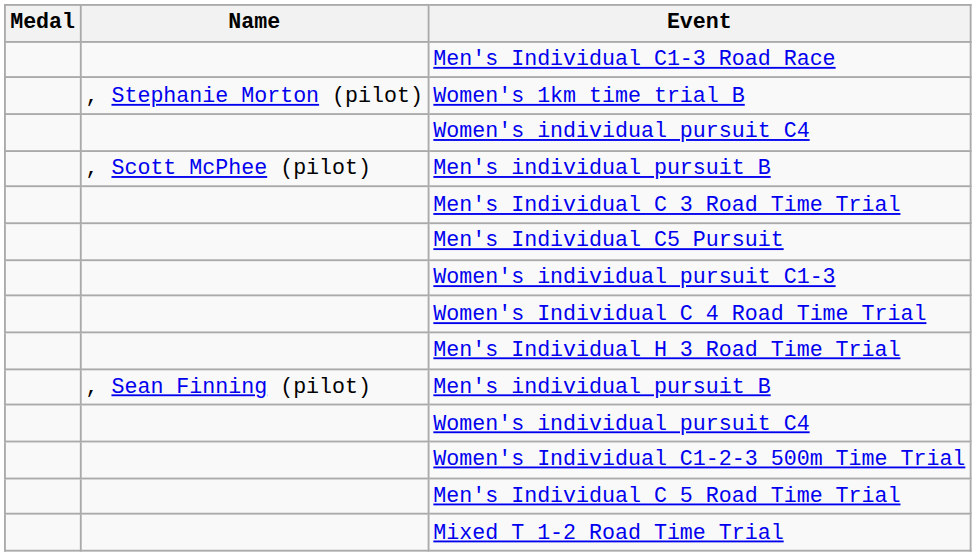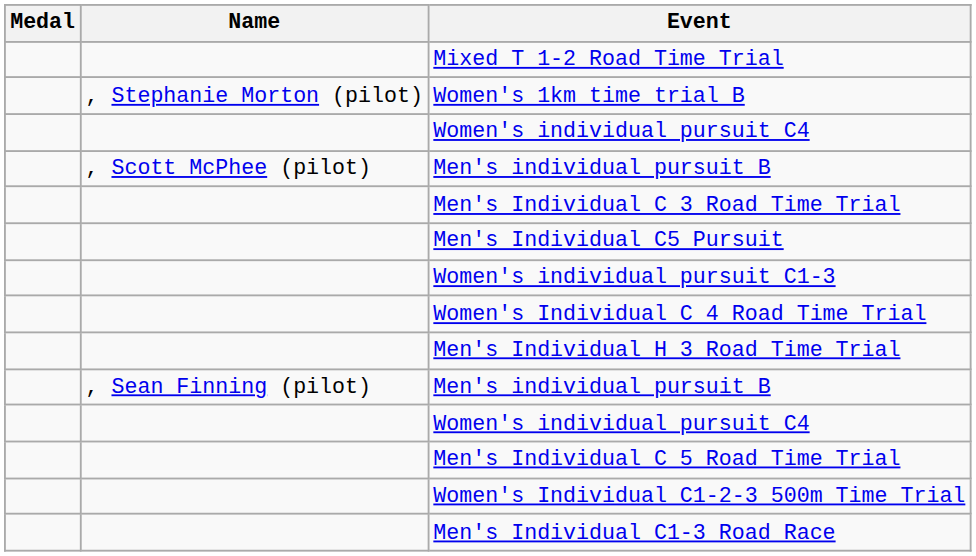rows swapped: Mixed T 1-2 Road Time Trial <-> Men's Individual C1-3 Road Race
rows swapped: Women's Individual C1-2-3 500m Time Trial <-> Men's Individual C 5 Road Time Trial
